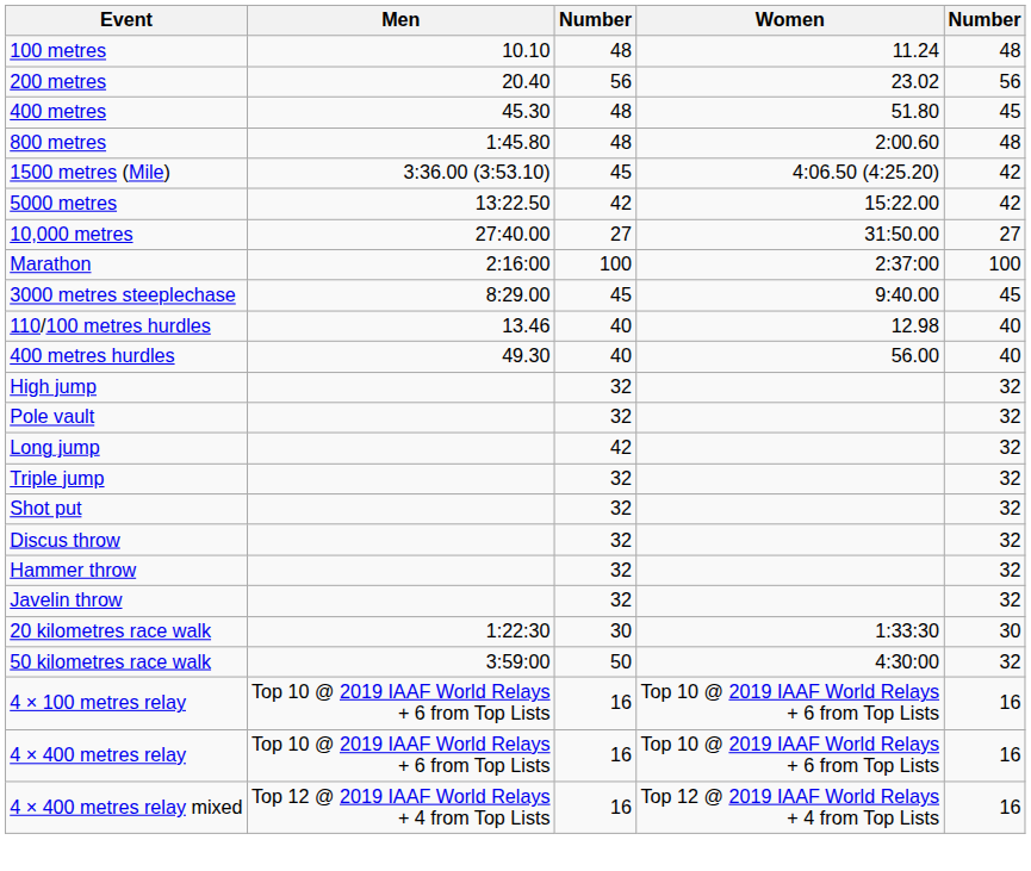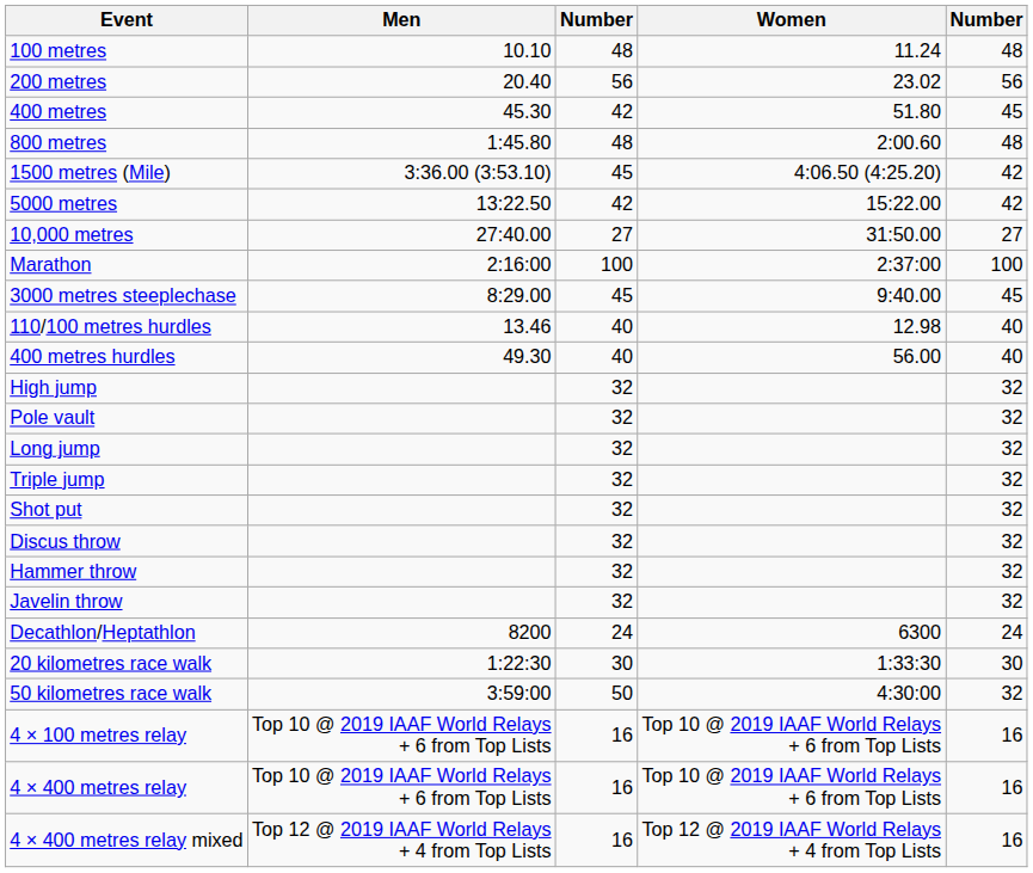400 metres | column 3: 48 -> 42
Long jump | column 3: 42 -> 32
+ row: Decathlon/Heptathlon | 8200 | 24 | 6300 | 24
